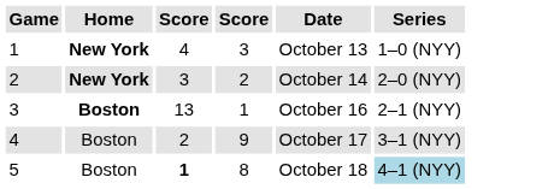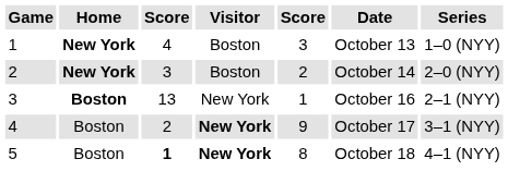+ column: Visitor | Boston | Boston | New York | New York | New York
5 | Series: lightblue background -> no background
